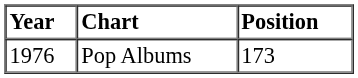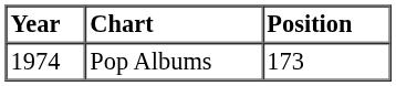Pop Albums | Year: 1976 -> 1974
